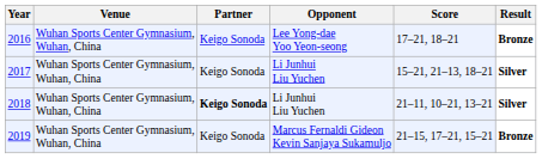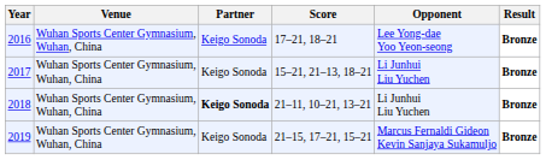columns swapped: Opponent <-> Score
2017 | Result: Silver -> Bronze
2018 | Result: Silver -> Bronze
